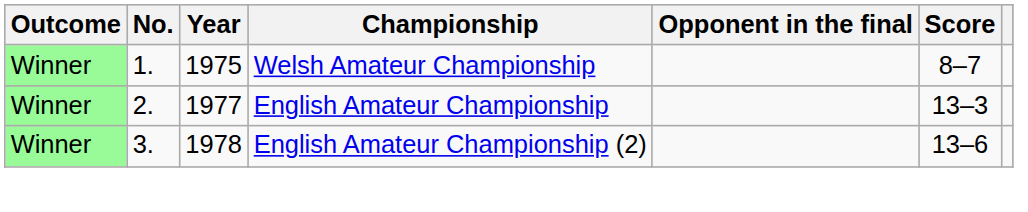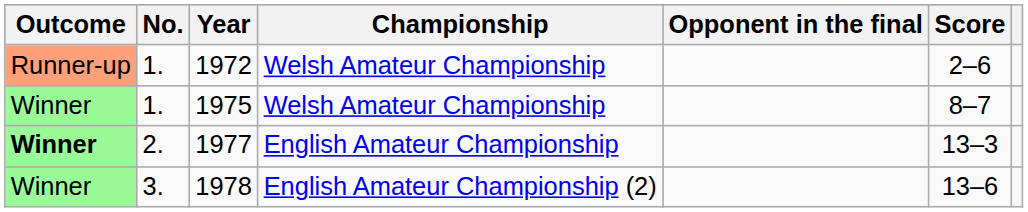+ row: Runner-up | 1. | 1972 | Welsh Amateur Championship | 2–6
1977 | Outcome: normal -> bold
